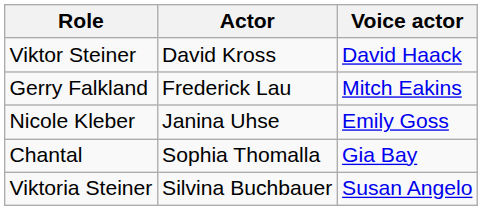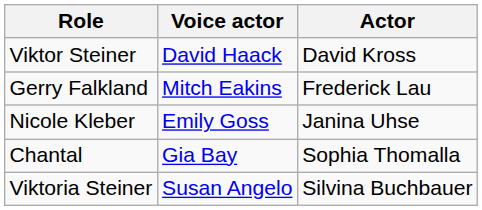columns swapped: Actor <-> Voice actor
